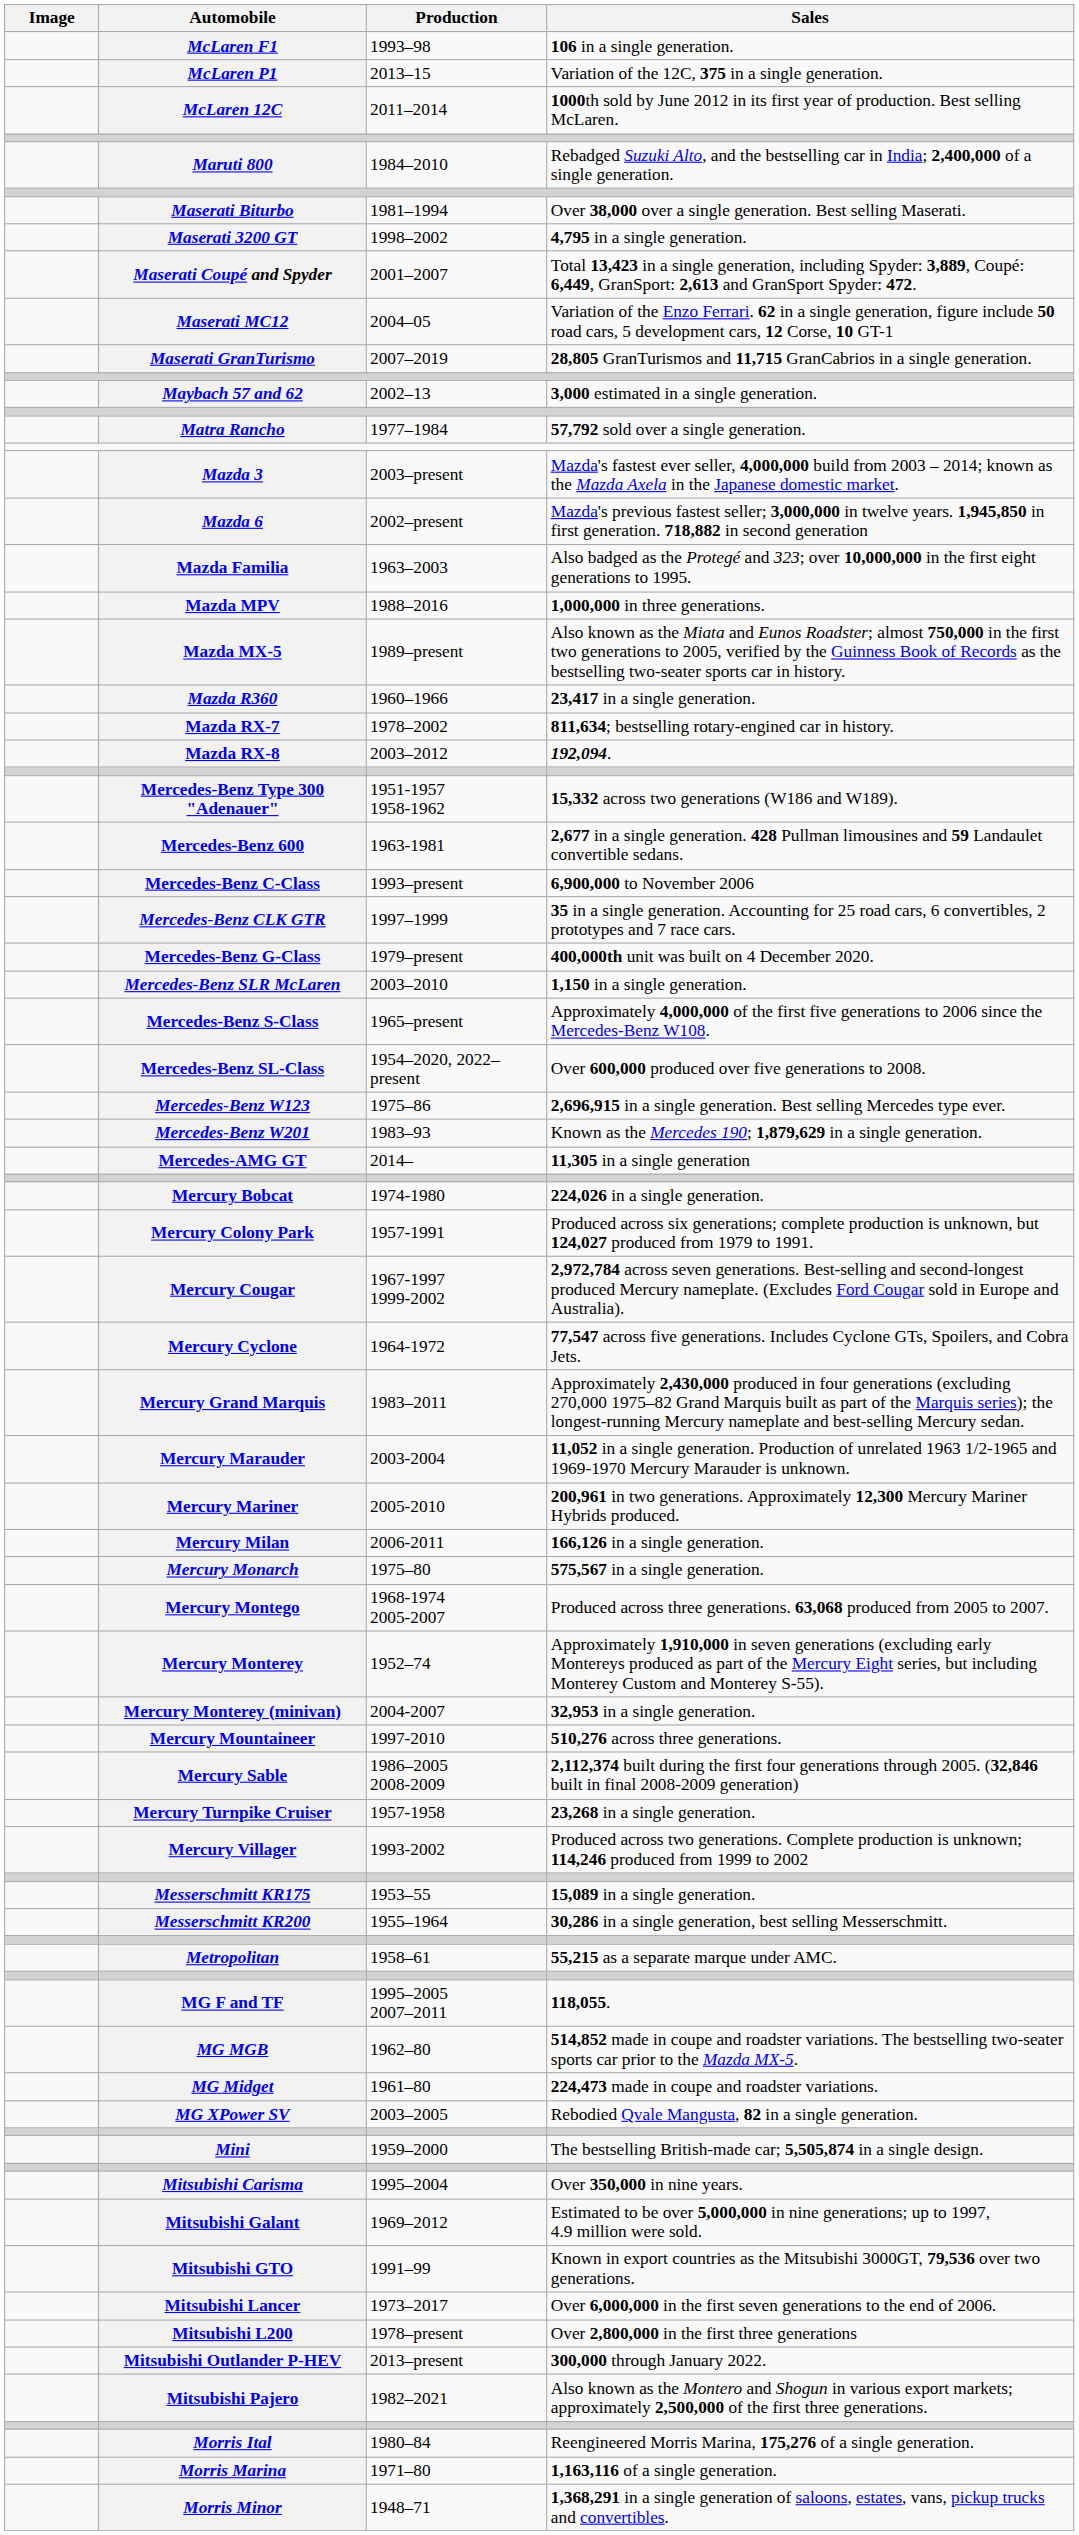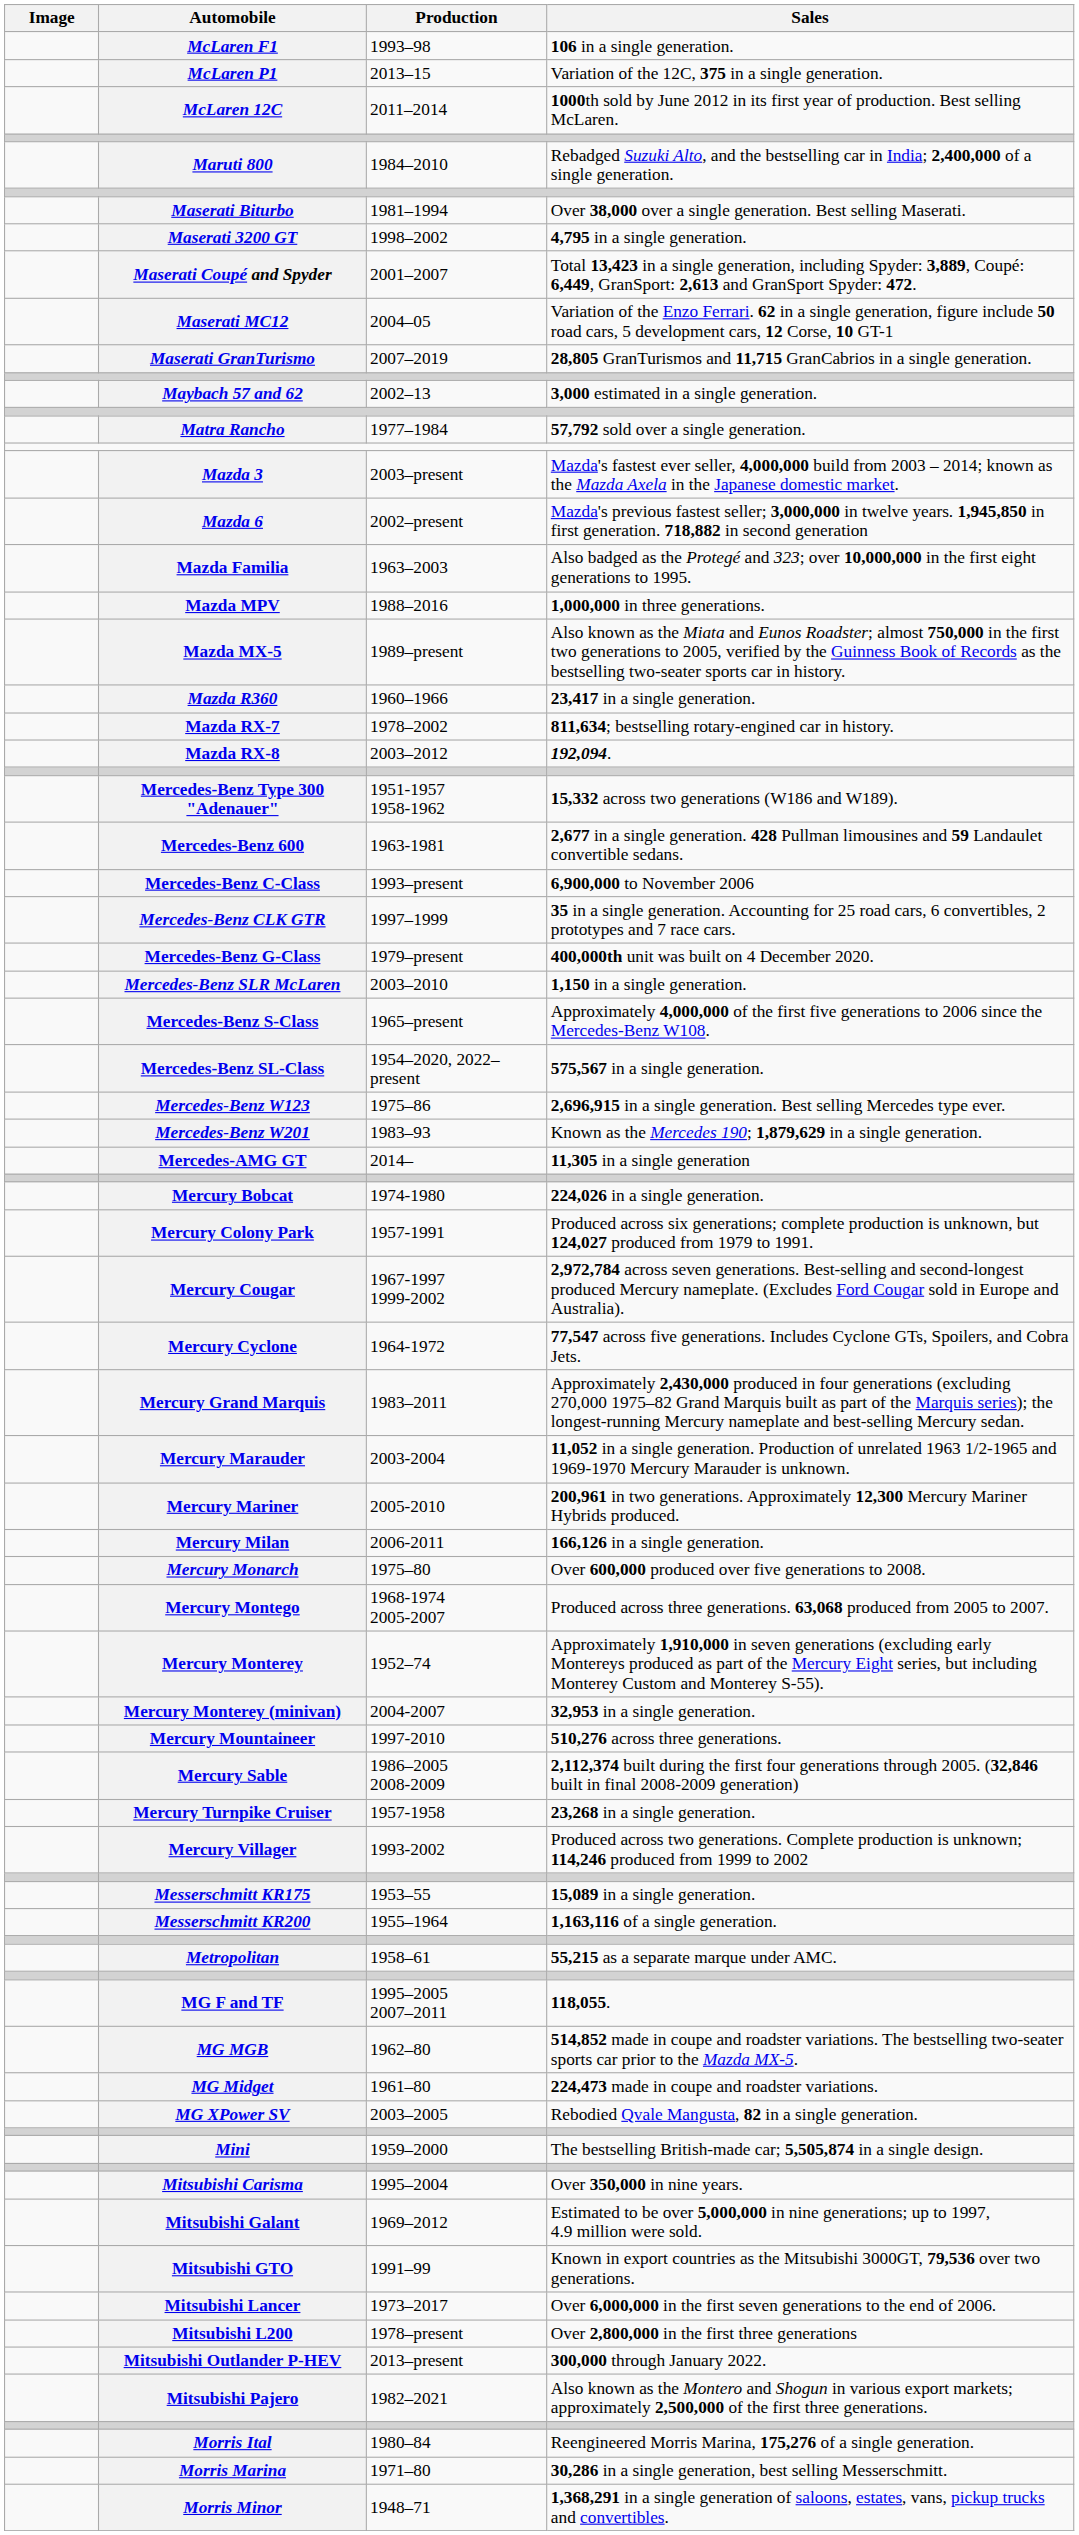Mercedes-Benz SL-Class | Sales: Over 600,000 produced over five generations to 2008. -> 575,567 in a single generation.
Mercury Monarch | Sales: 575,567 in a single generation. -> Over 600,000 produced over five generations to 2008.
Messerschmitt KR200 | Sales: 30,286 in a single generation, best selling Messerschmitt. -> 1,163,116 of a single generation.
Morris Marina | Sales: 1,163,116 of a single generation. -> 30,286 in a single generation, best selling Messerschmitt.
